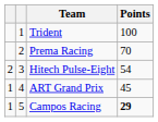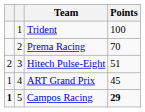Hitech Pulse-Eight | Points: 54 -> 51
Campos Racing | column 1: normal -> bold
